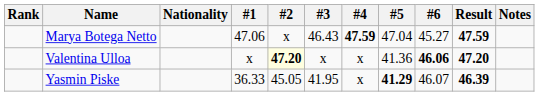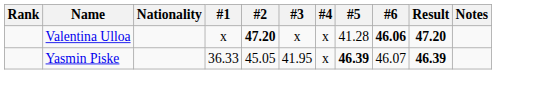- row: Marya Botega Netto | 47.06 | x | 46.43 | 47.59 | 47.04 | 45.27 | 47.59
Valentina Ulloa | #2: lightyellow background -> no background
Valentina Ulloa | #5: 41.36 -> 41.28
Yasmin Piske | #5: 41.29 -> 46.39
